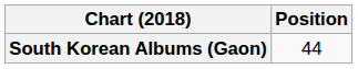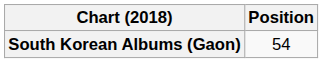South Korean Albums (Gaon) | Position: 44 -> 54
